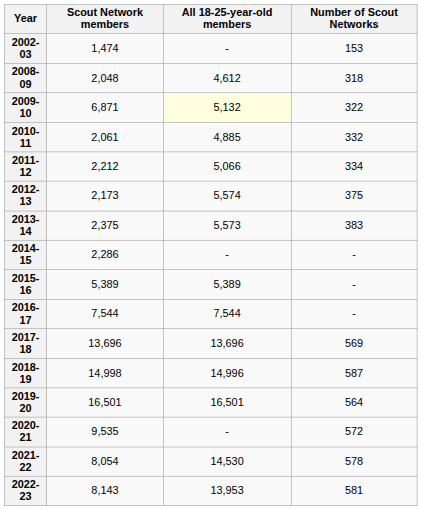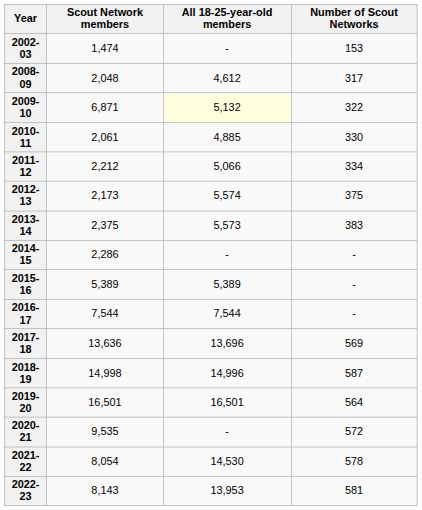2008-09 | Number of Scout Networks: 318 -> 317
2010-11 | Number of Scout Networks: 332 -> 330
2017-18 | Scout Network members: 13,696 -> 13,636
